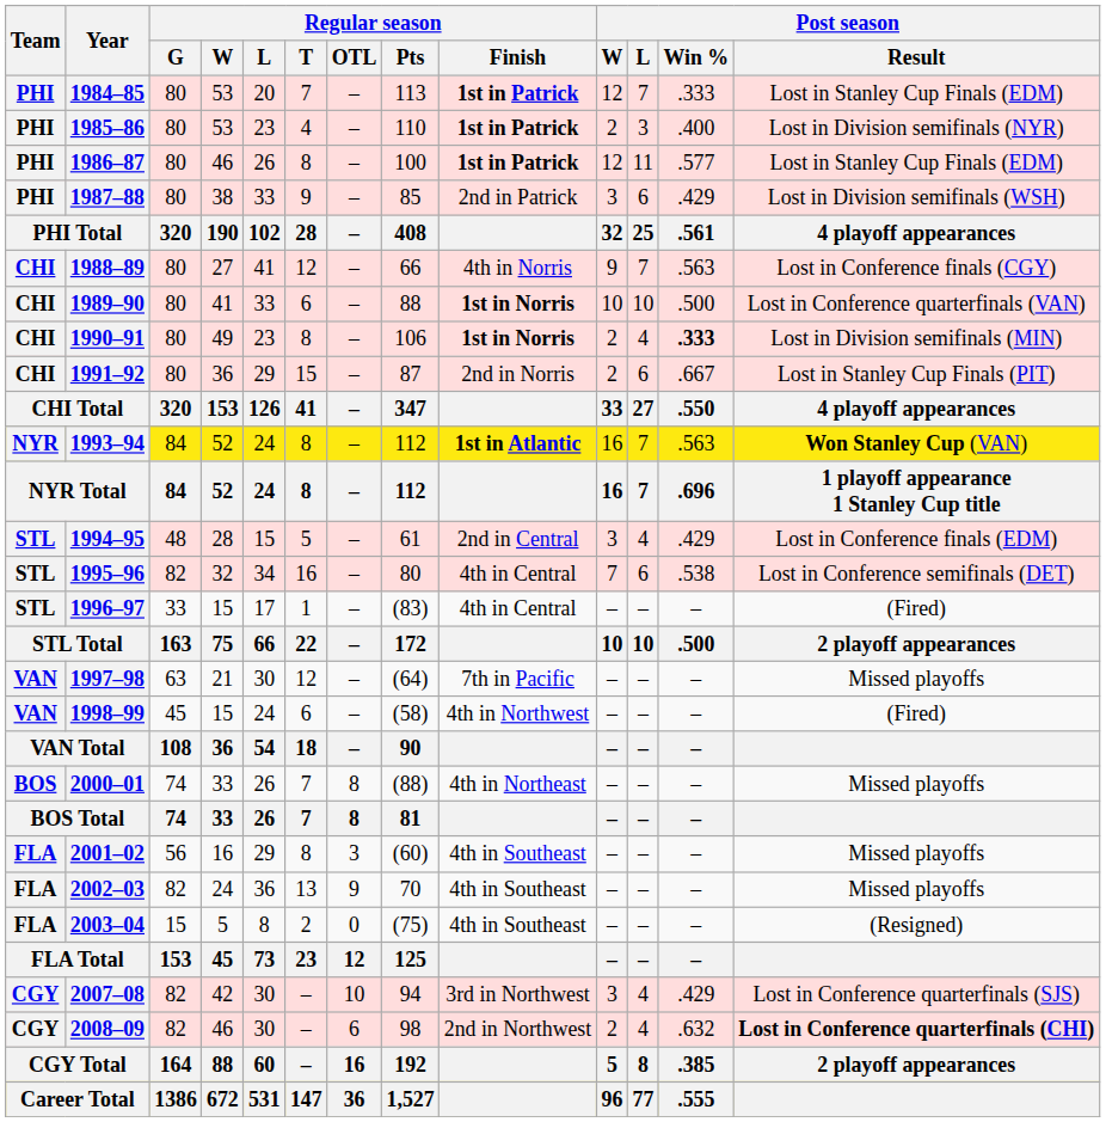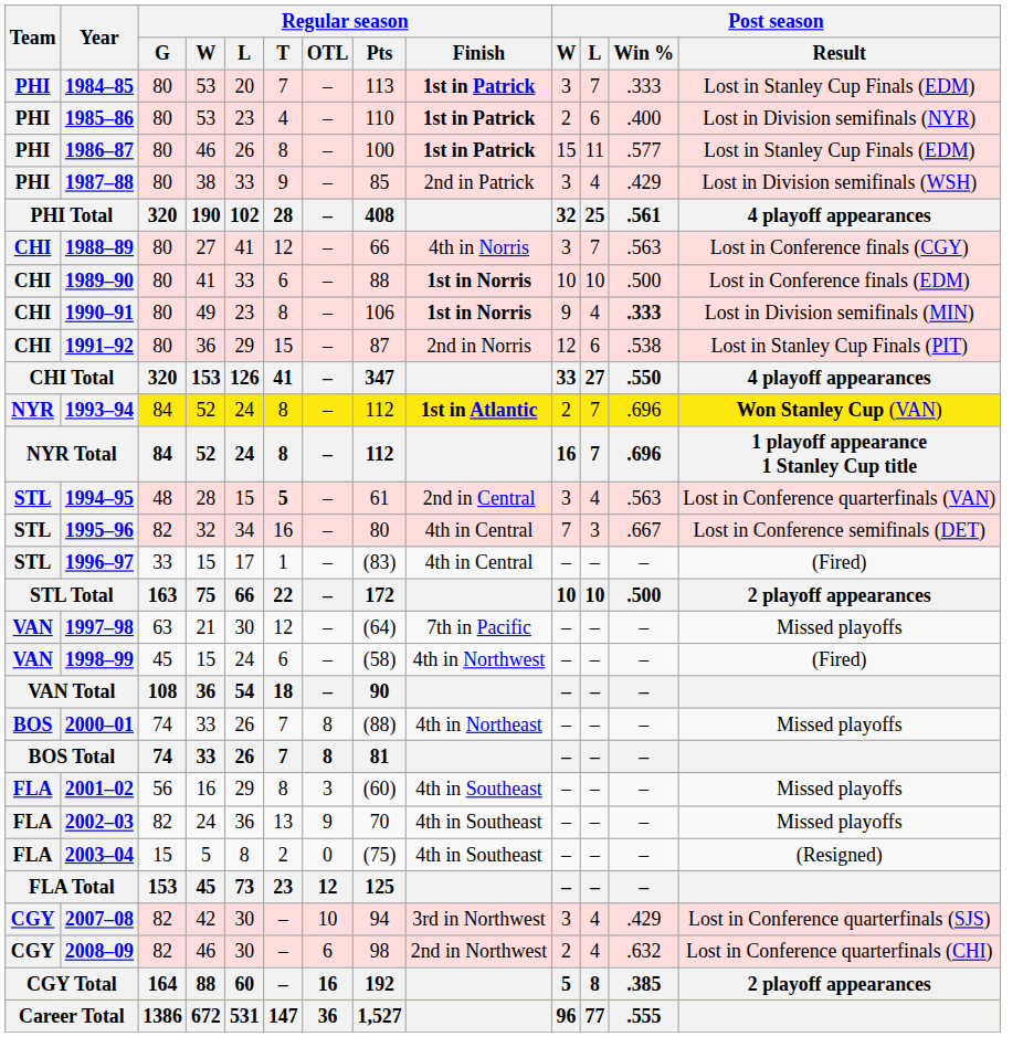1984–85 | Post season / W: 12 -> 3
1985–86 | Post season / L: 3 -> 6
1986–87 | Post season / W: 12 -> 15
1987–88 | Post season / L: 6 -> 4
1988–89 | Post season / W: 9 -> 3
1989–90 | Post season / Result: Lost in Conference quarterfinals (VAN) -> Lost in Conference finals (EDM)
1990–91 | Post season / W: 2 -> 9
1991–92 | Post season / W: 2 -> 12
1991–92 | Post season / Win %: .667 -> .538
1993–94 | Post season / W: 16 -> 2
1993–94 | Post season / Win %: .563 -> .696
1994–95 | Regular season / T: normal -> bold
1994–95 | Post season / Win %: .429 -> .563
1994–95 | Post season / Result: Lost in Conference finals (EDM) -> Lost in Conference quarterfinals (VAN)
1995–96 | Post season / L: 6 -> 3
1995–96 | Post season / Win %: .538 -> .667
2008–09 | Post season / Result: bold -> normal
